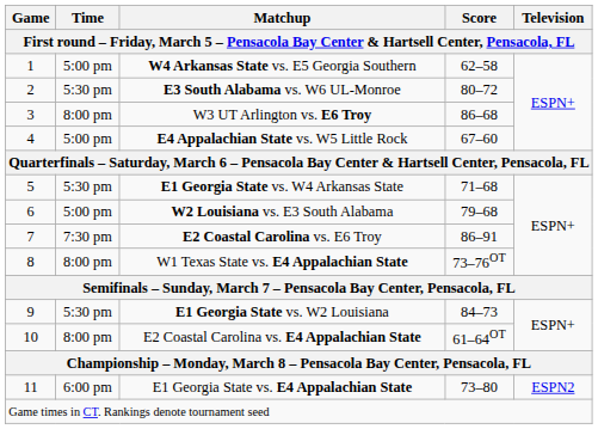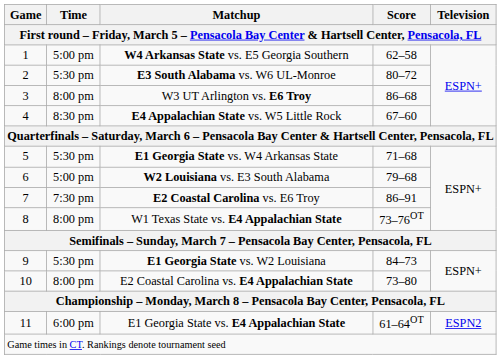E4 Appalachian State vs. W5 Little Rock | Time: 5:00 pm -> 8:30 pm
E2 Coastal Carolina vs. E4 Appalachian State | Score: 61–64OT -> 73–80
E1 Georgia State vs. E4 Appalachian State | Score: 73–80 -> 61–64OT
